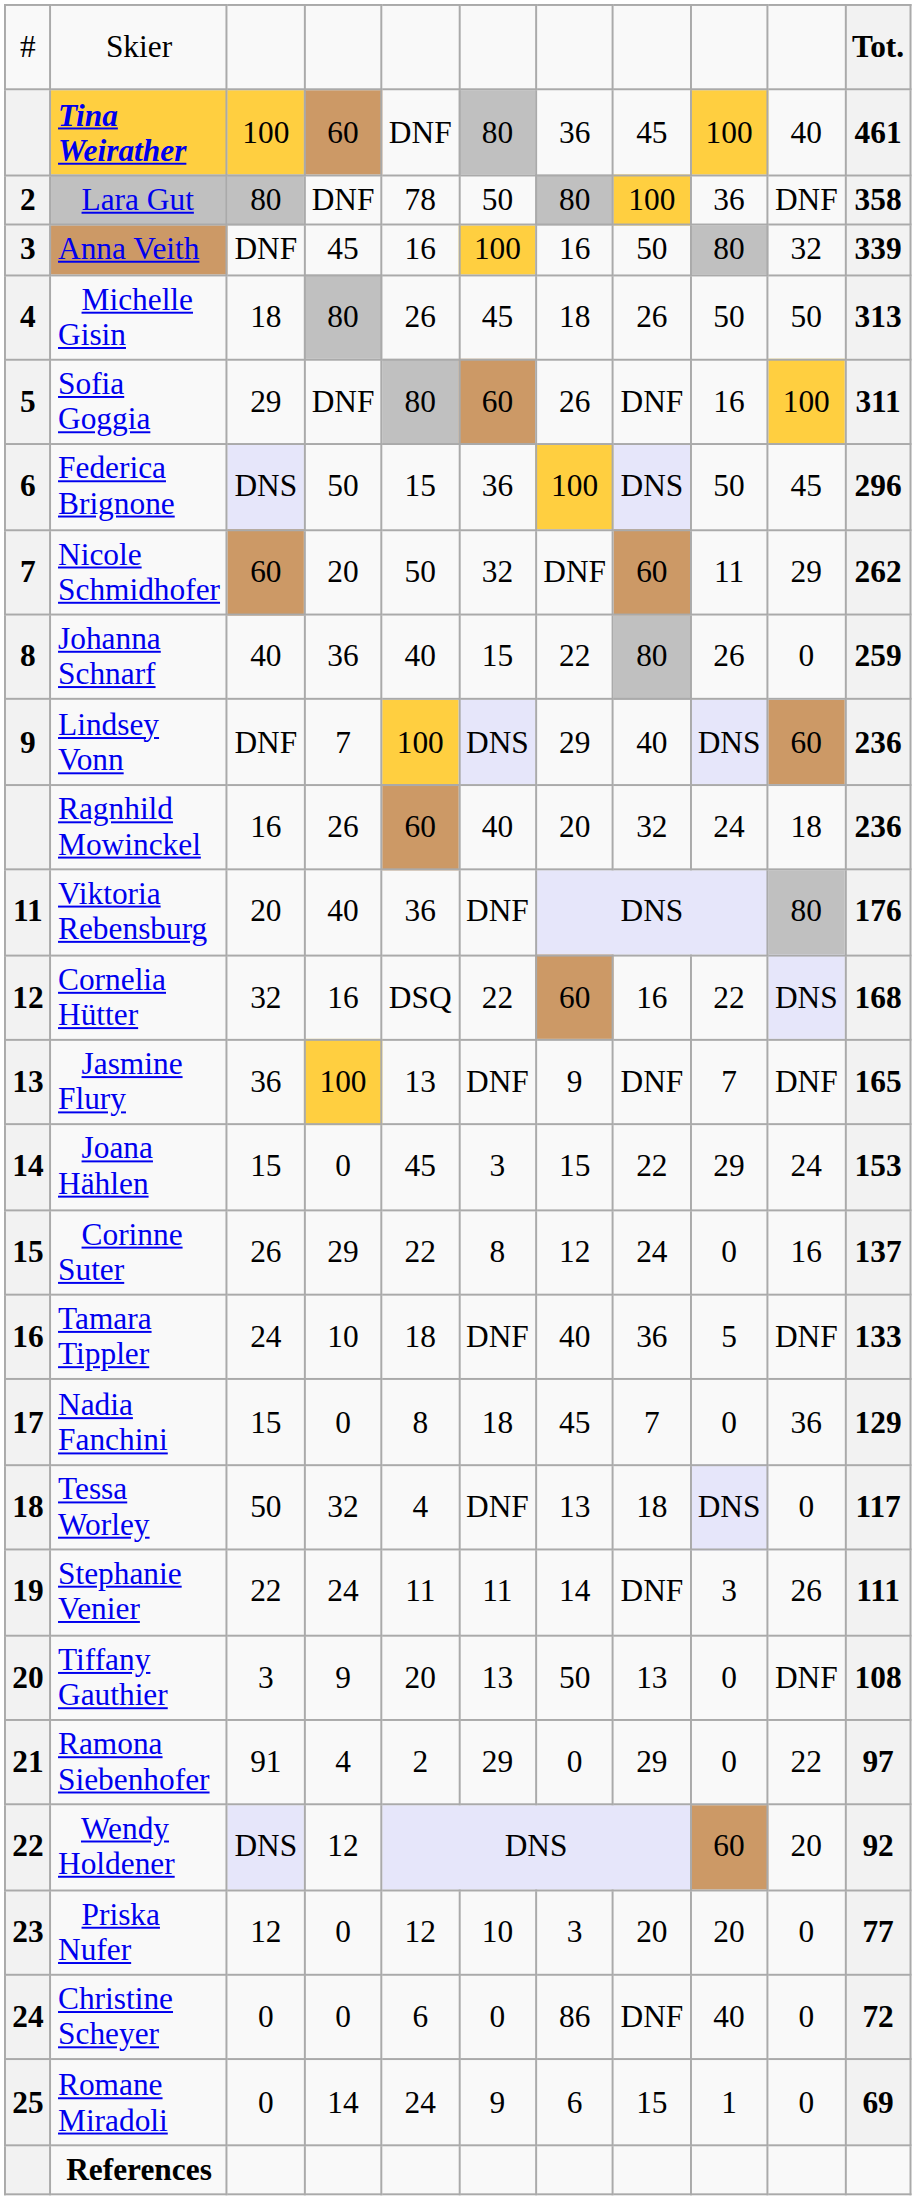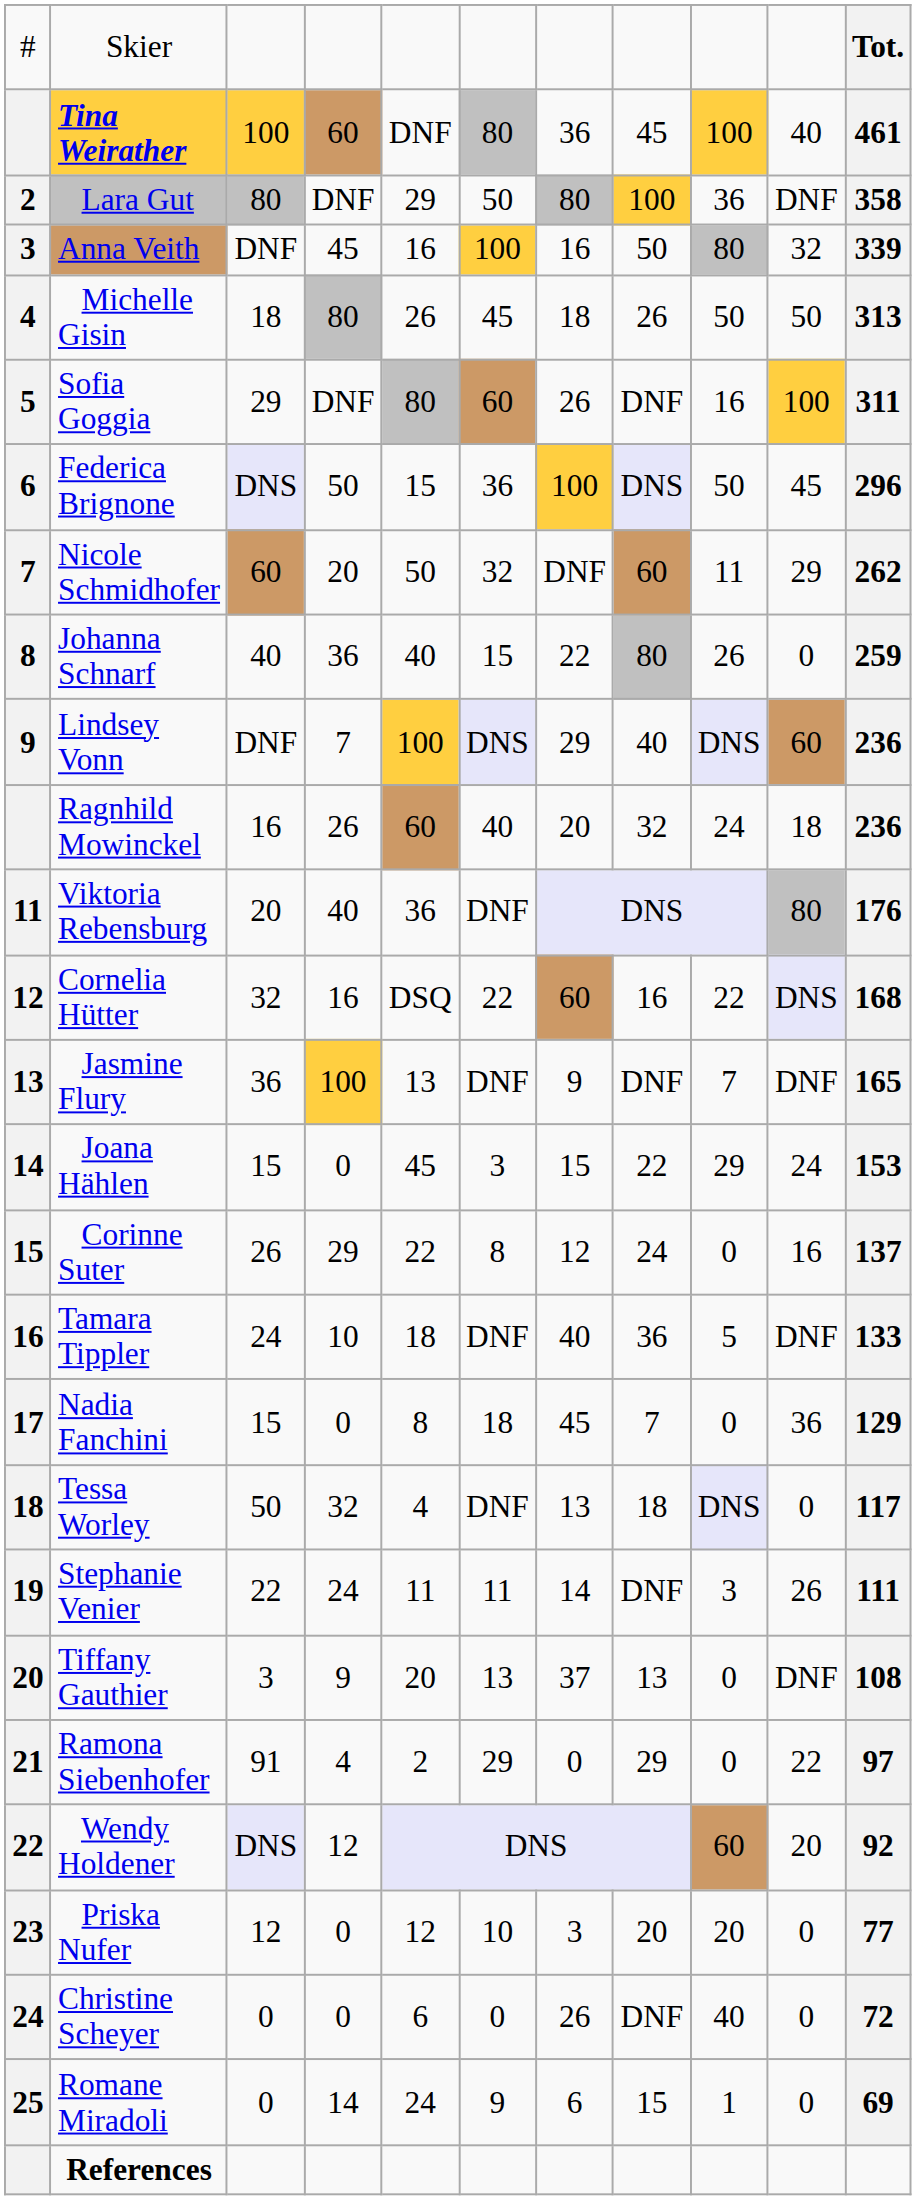Lara Gut | column 5: 78 -> 29
Tiffany Gauthier | column 7: 50 -> 37
Christine Scheyer | column 7: 86 -> 26
